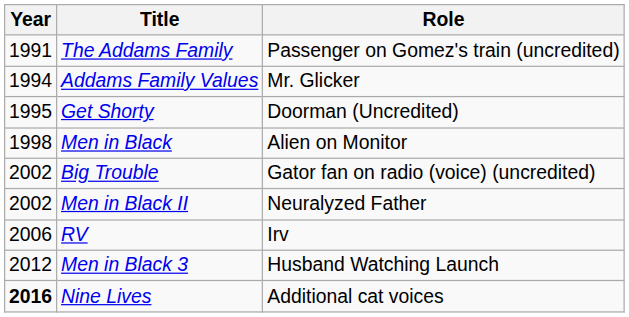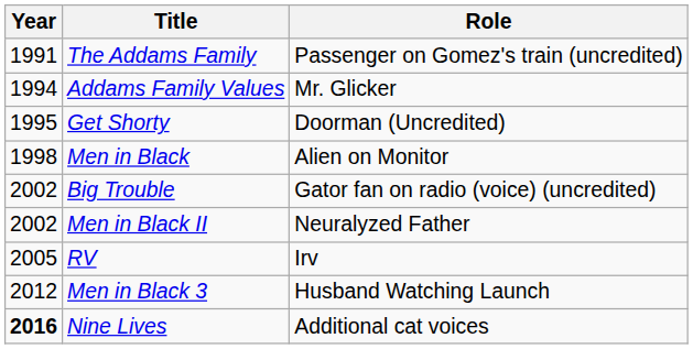RV | Year: 2006 -> 2005
